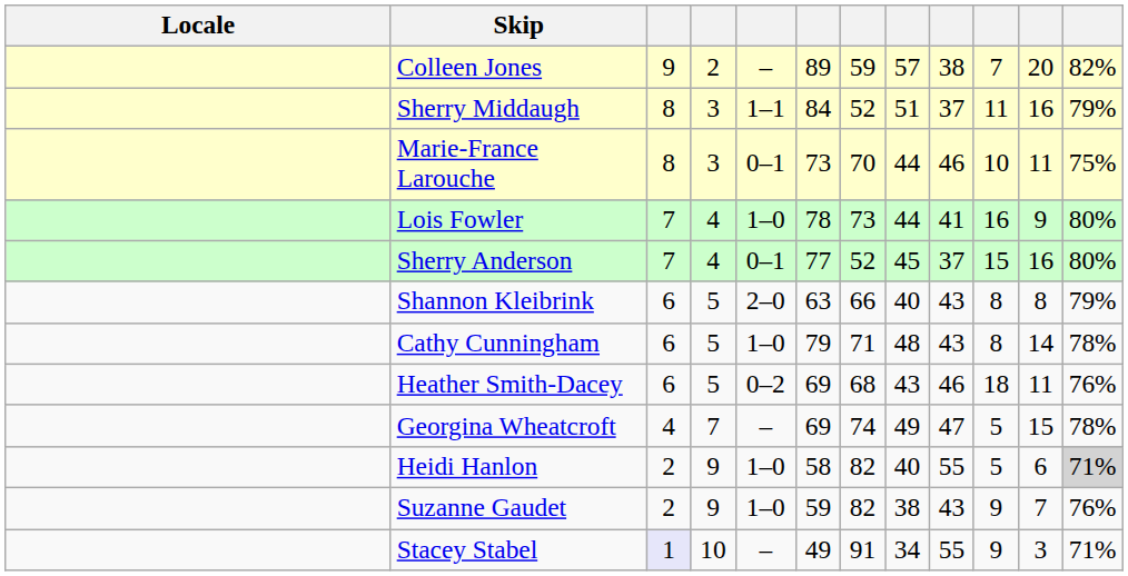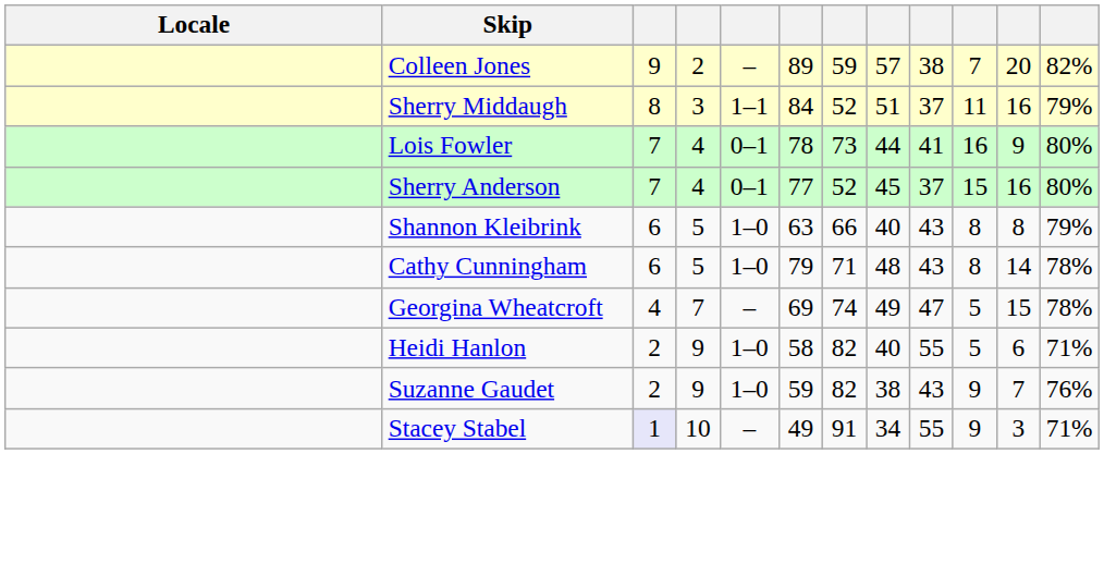- row: Marie-France Larouche | 8 | 3 | 0–1 | 73 | 70 | 44 | 46 | 10 | 11 | 75%
Lois Fowler | column 5: 1–0 -> 0–1
Shannon Kleibrink | column 5: 2–0 -> 1–0
- row: Heather Smith-Dacey | 6 | 5 | 0–2 | 69 | 68 | 43 | 46 | 18 | 11 | 76%
Heidi Hanlon | column 12: lightgrey background -> no background
